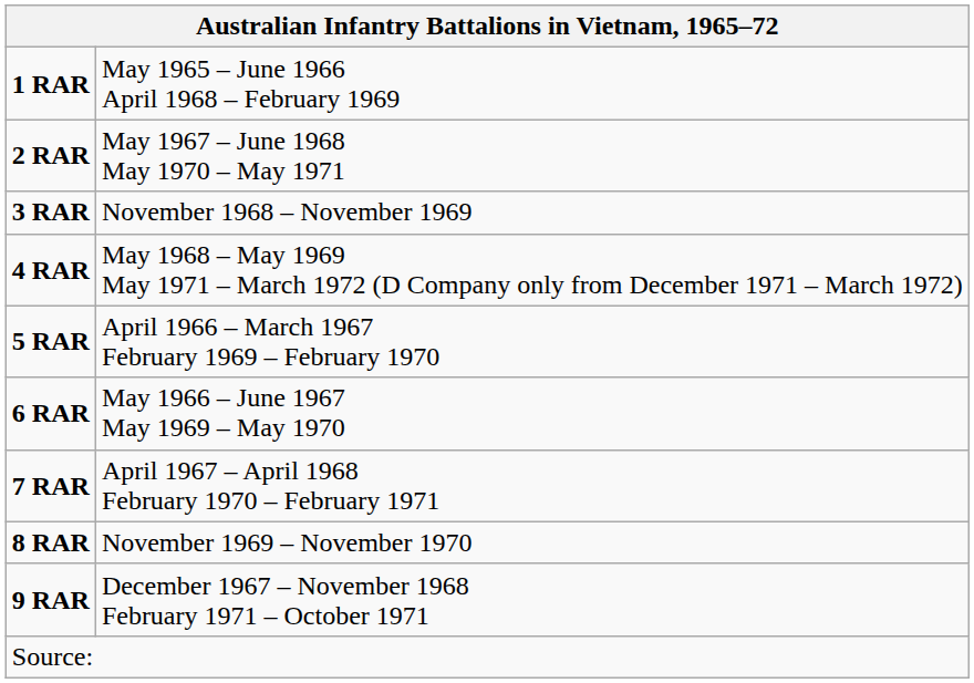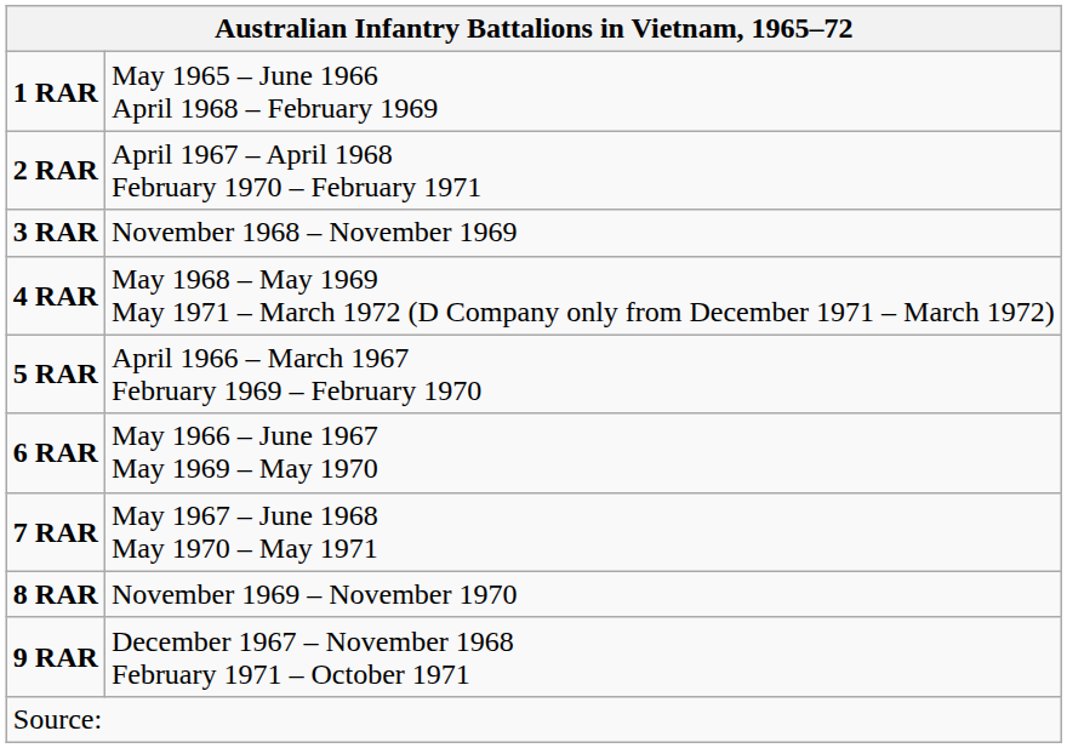2 RAR | column 2: May 1967 – June 1968 May 1970 – May 1971 -> April 1967 – April 1968 February 1970 – February 1971
7 RAR | column 2: April 1967 – April 1968 February 1970 – February 1971 -> May 1967 – June 1968 May 1970 – May 1971
